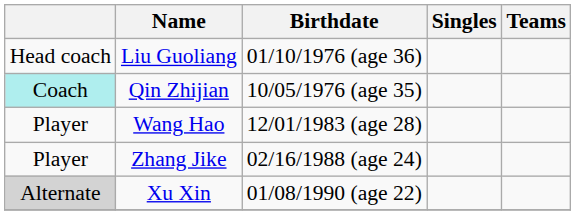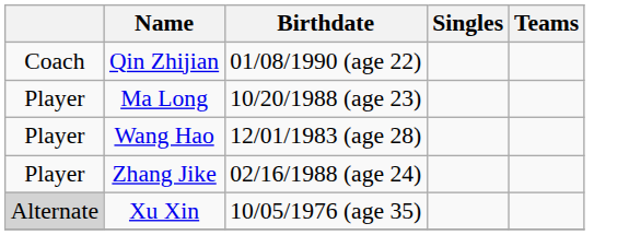- row: Head coach | Liu Guoliang | 01/10/1976 (age 36)
Qin Zhijian | column 1: paleturquoise background -> no background
Qin Zhijian | Birthdate: 10/05/1976 (age 35) -> 01/08/1990 (age 22)
+ row: Player | Ma Long | 10/20/1988 (age 23)
Xu Xin | Birthdate: 01/08/1990 (age 22) -> 10/05/1976 (age 35)
